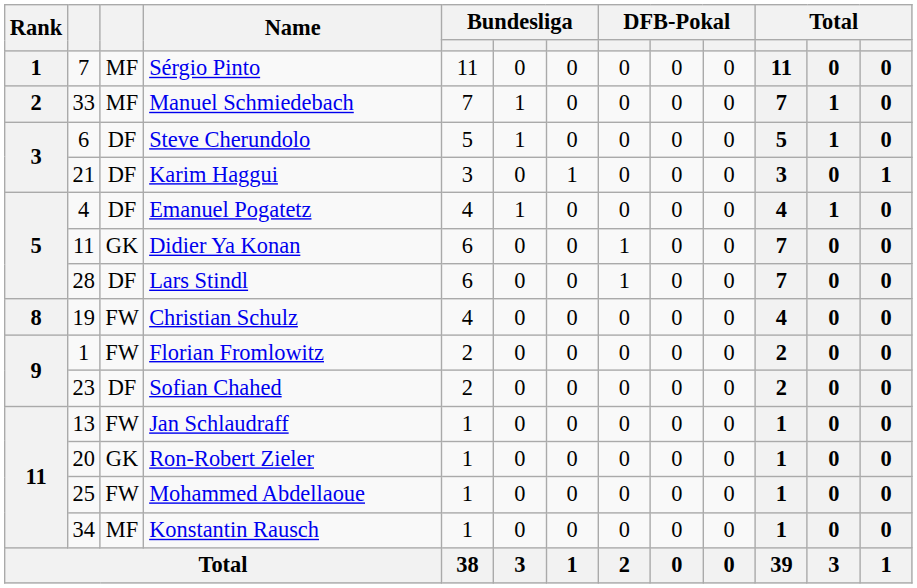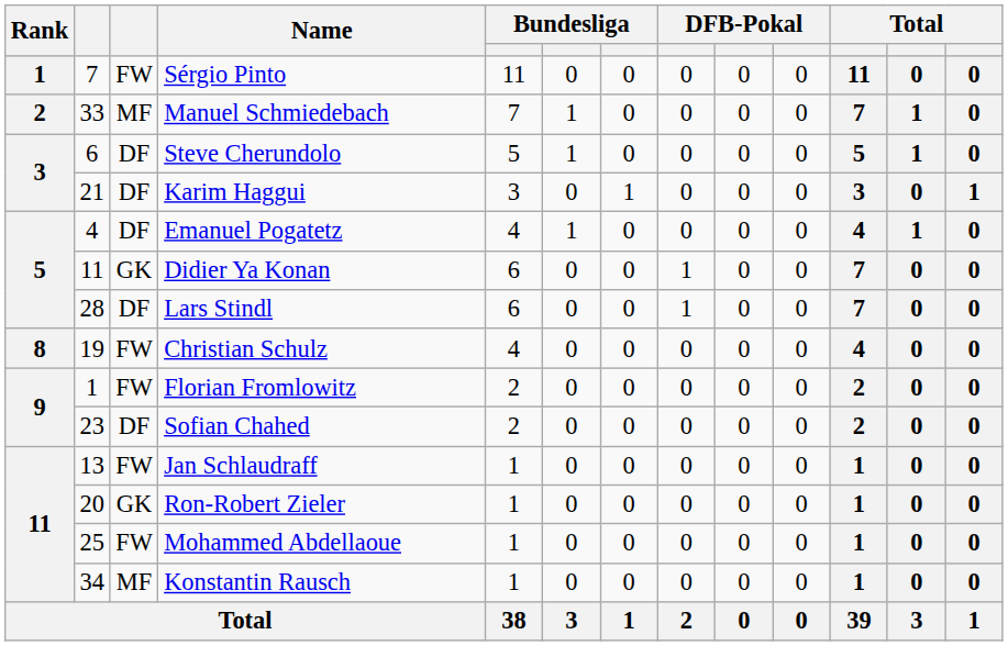Sérgio Pinto | column 3: MF -> FW
